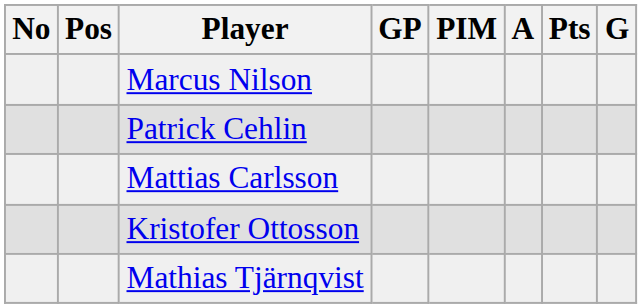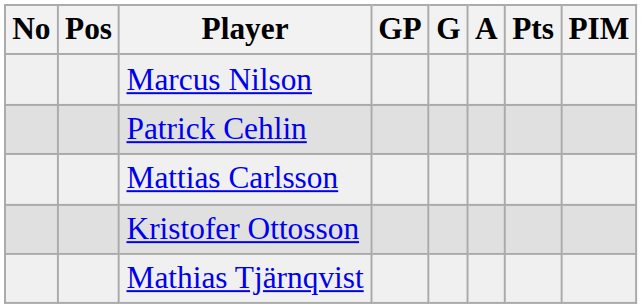columns swapped: G <-> PIM
